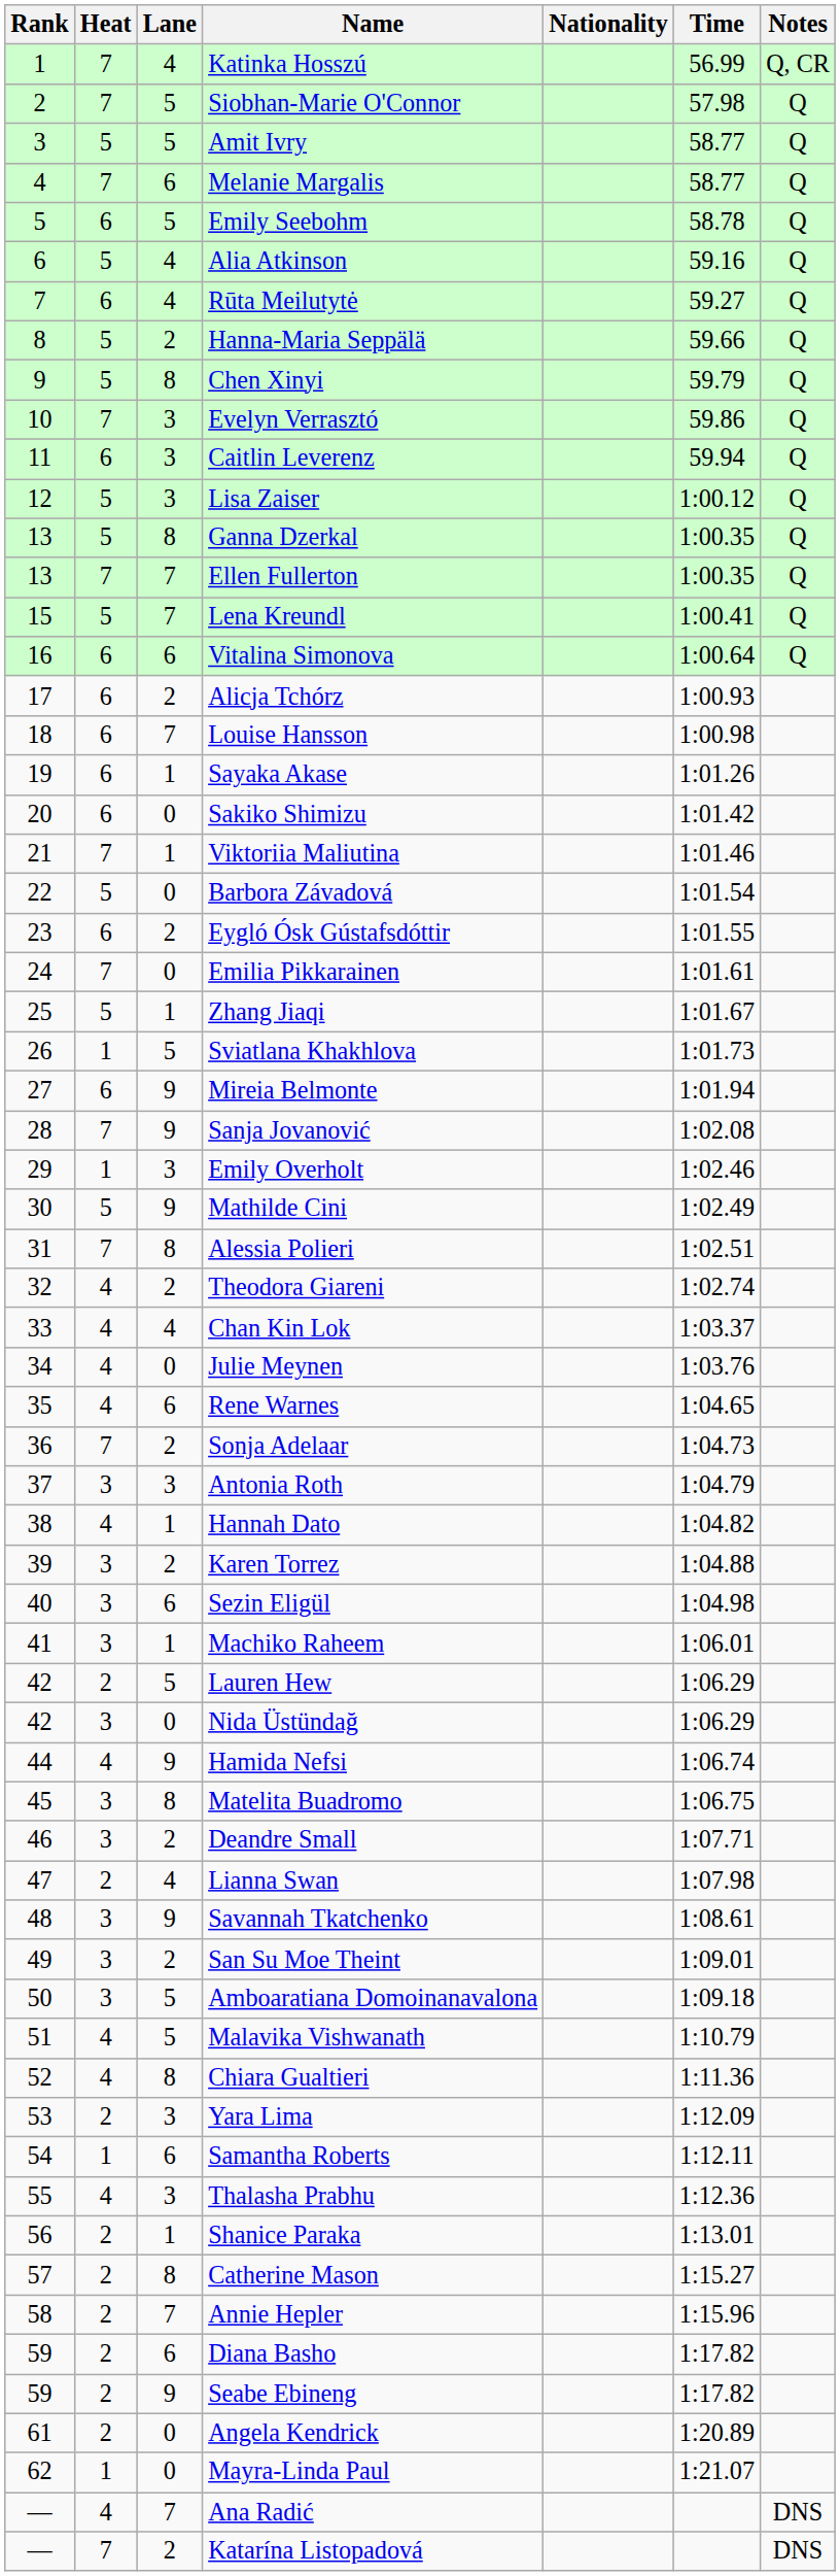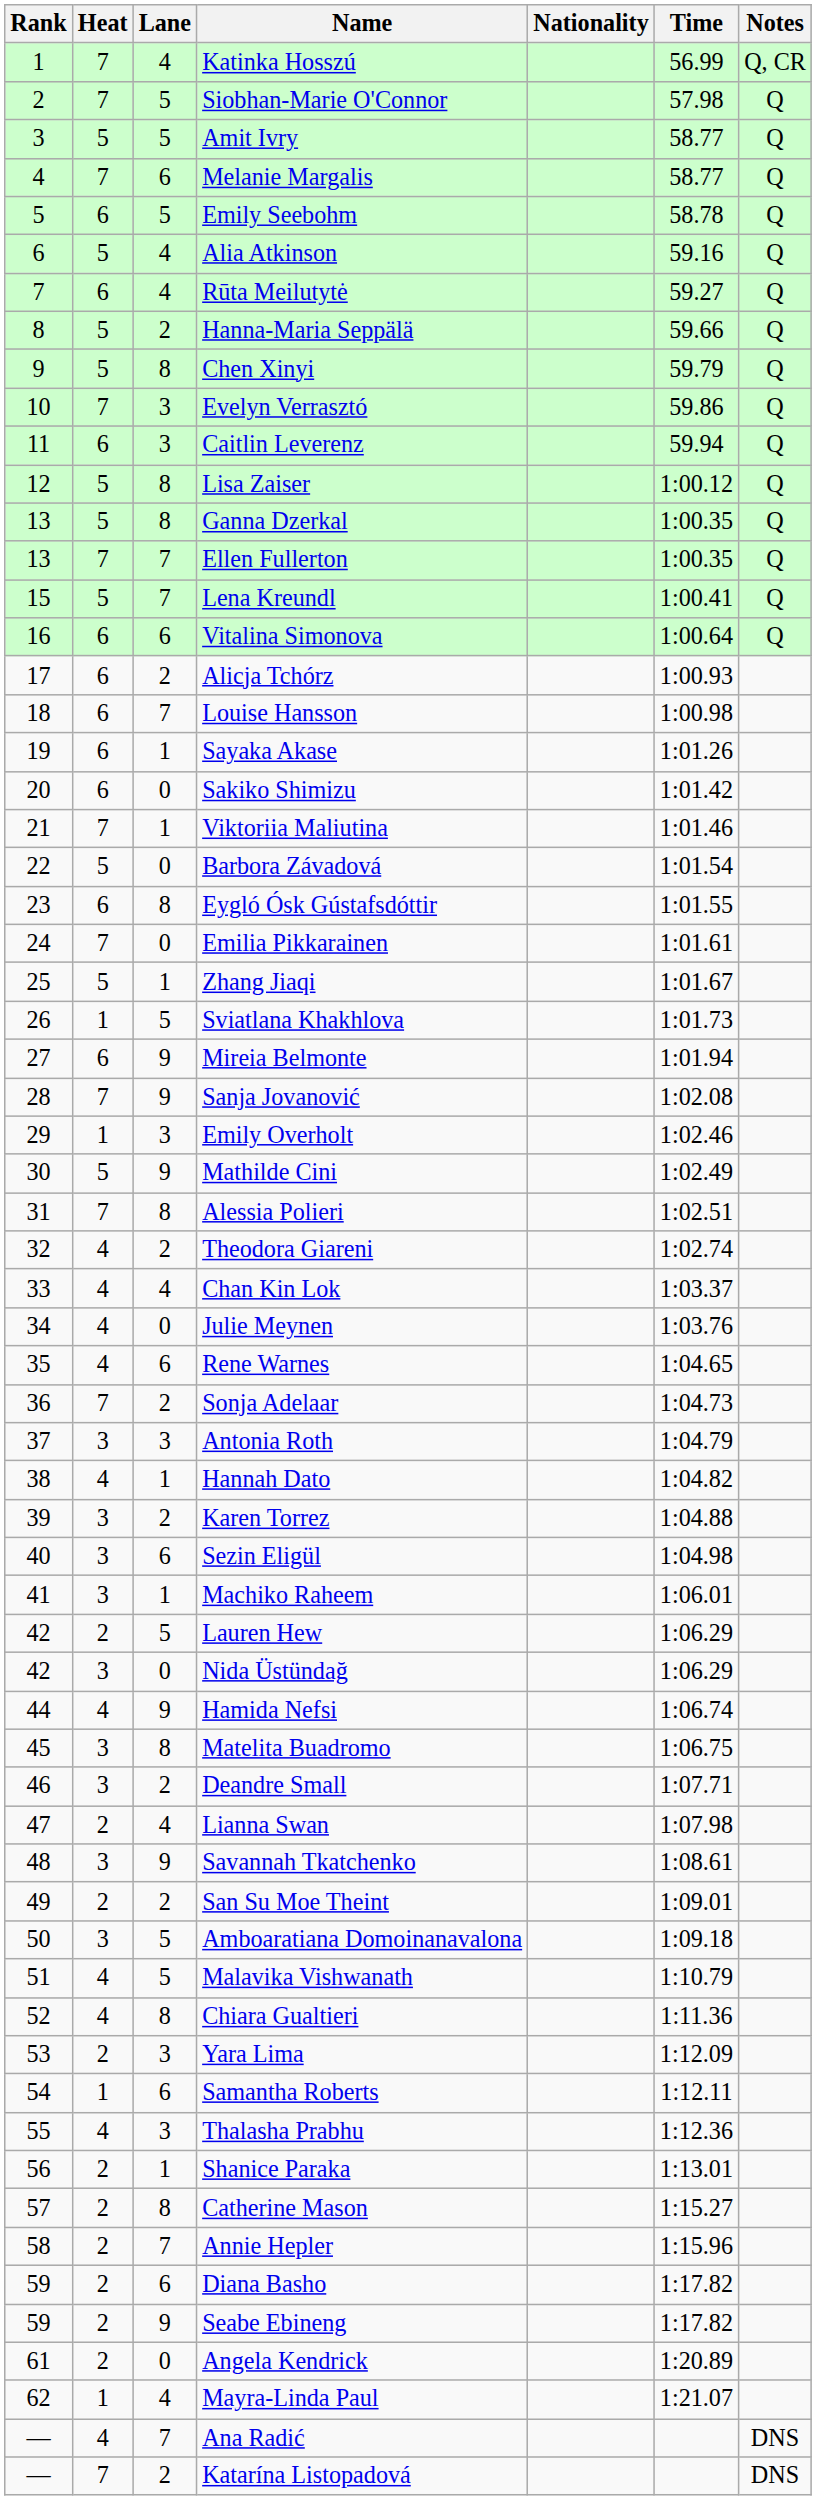Lisa Zaiser | Lane: 3 -> 8
Eygló Ósk Gústafsdóttir | Lane: 2 -> 8
San Su Moe Theint | Heat: 3 -> 2
Mayra-Linda Paul | Lane: 0 -> 4
